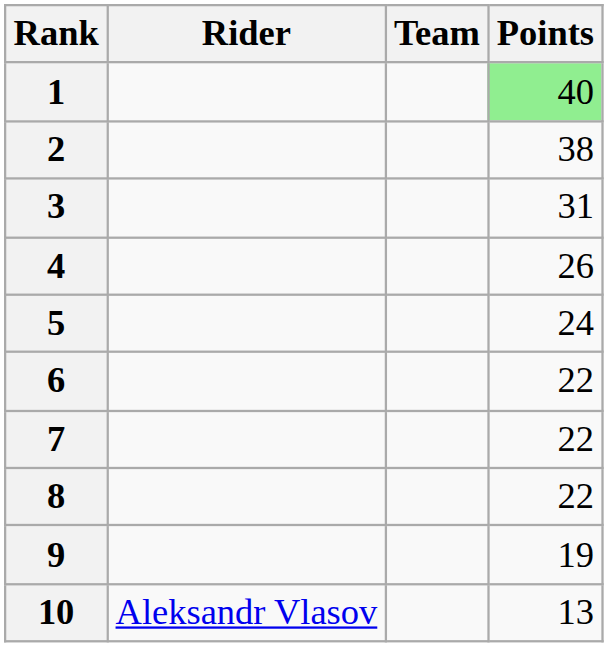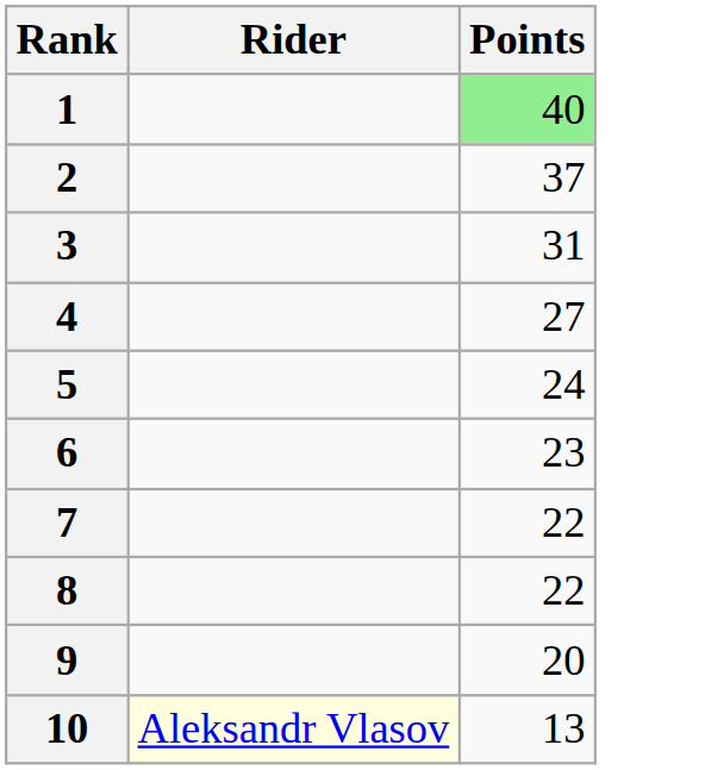- column: Team
2 | Points: 38 -> 37
4 | Points: 26 -> 27
6 | Points: 22 -> 23
9 | Points: 19 -> 20
10 | Rider: no background -> lightyellow background
